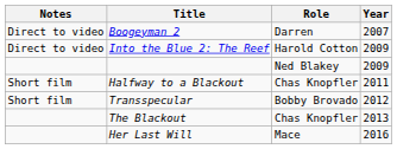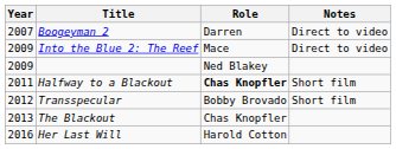columns swapped: Year <-> Notes
Into the Blue 2: The Reef | Role: Harold Cotton -> Mace
Halfway to a Blackout | Role: normal -> bold
Her Last Will | Role: Mace -> Harold Cotton
